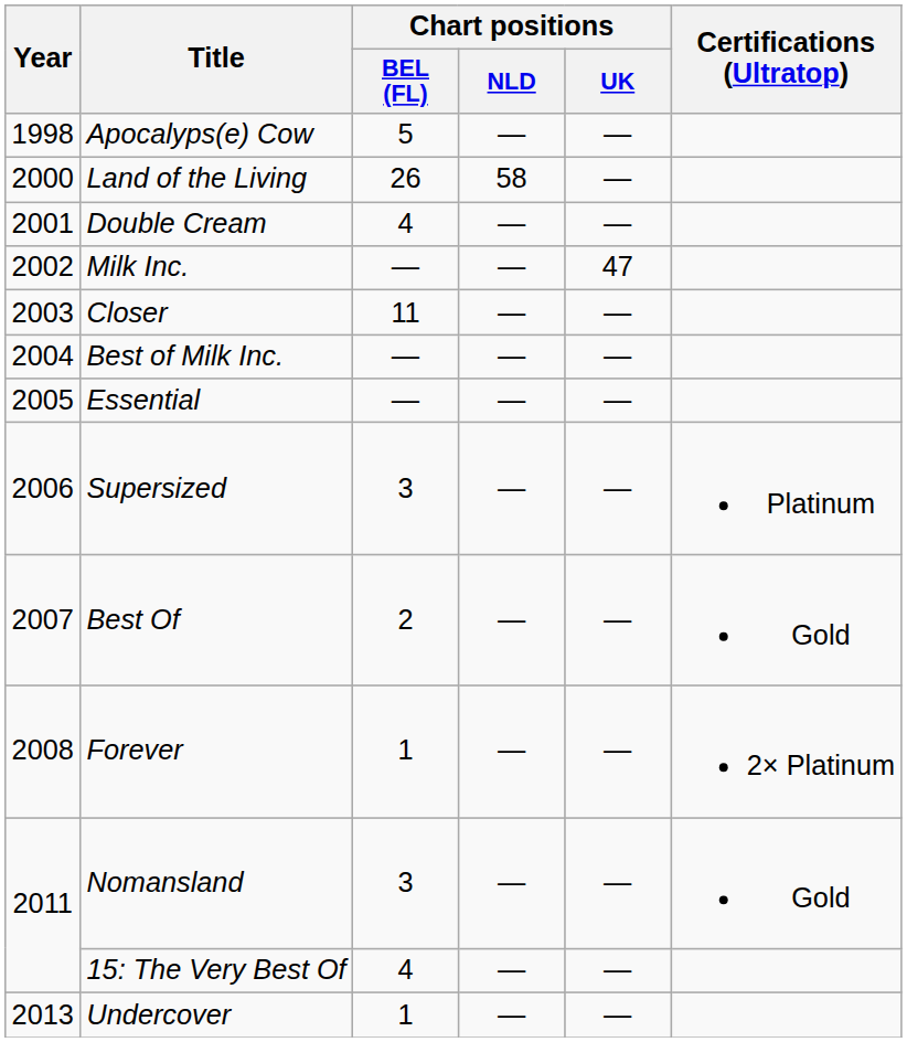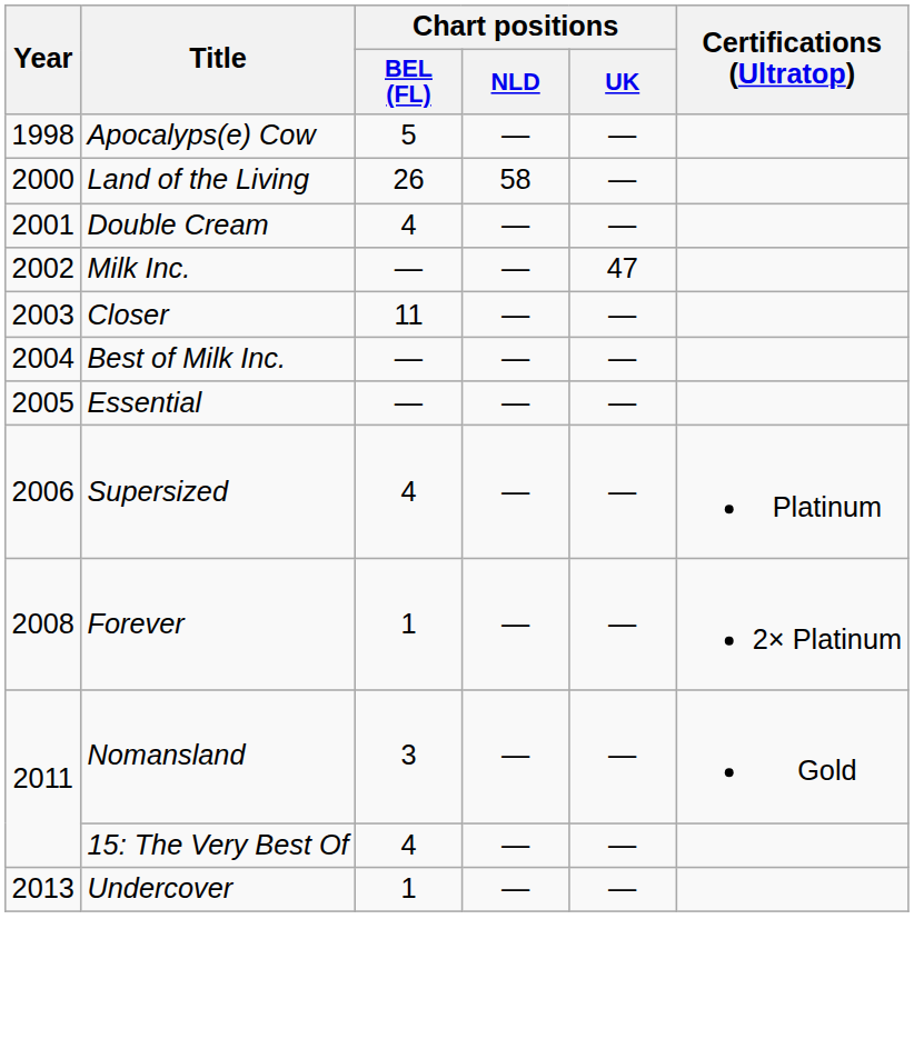Supersized | Chart positions / BEL (FL): 3 -> 4
- row: 2007 | Best Of | 2 | — | — | Gold
